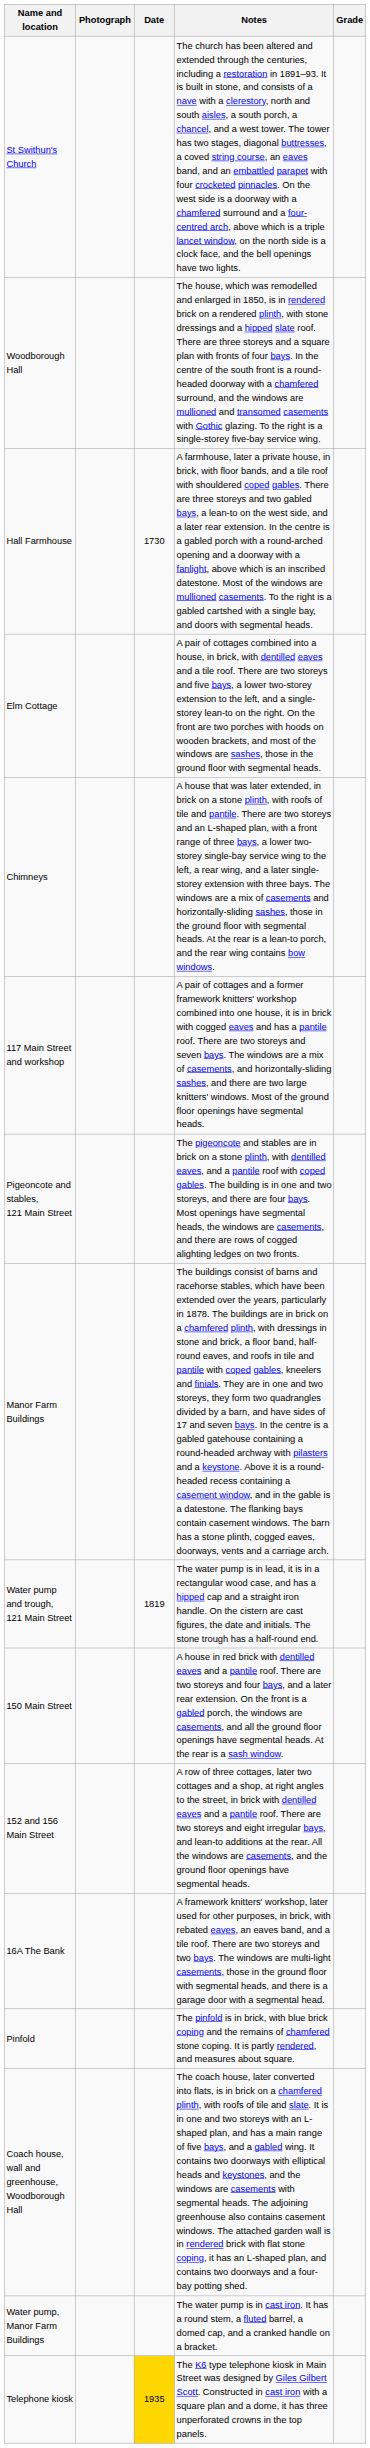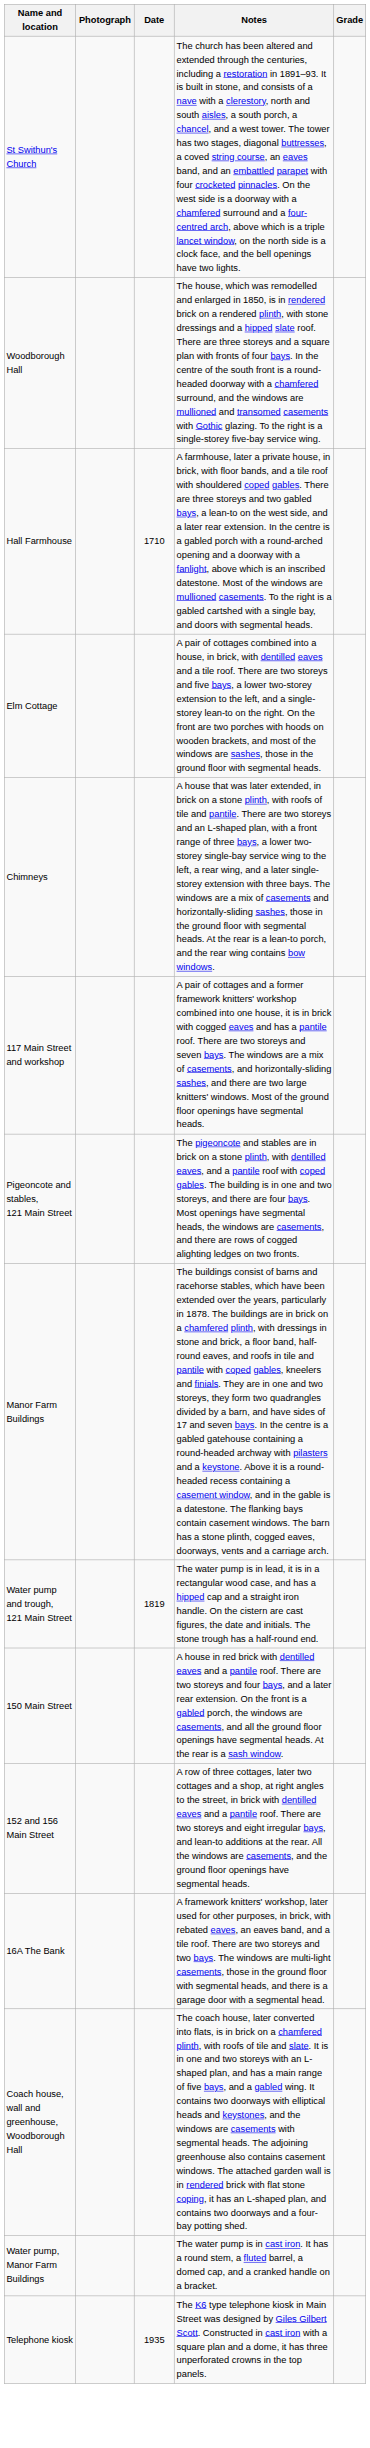Hall Farmhouse | Date: 1730 -> 1710
- row: Pinfold | The pinfold is in brick, with blue brick coping and the remains of chamfered stone coping. It is partly rendered, and measures about square.
Telephone kiosk | Date: gold background -> no background
